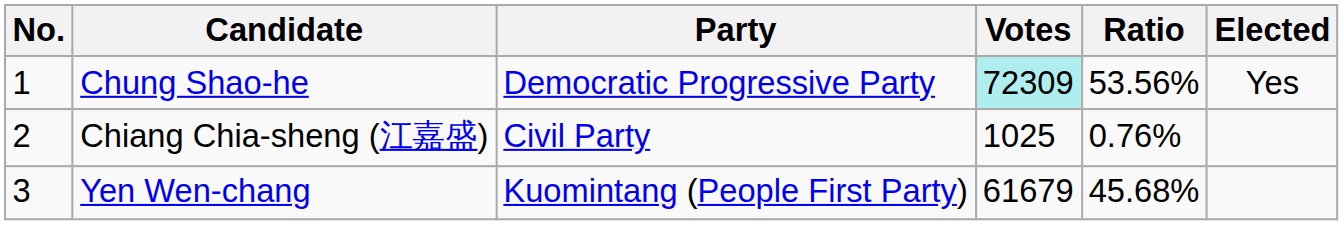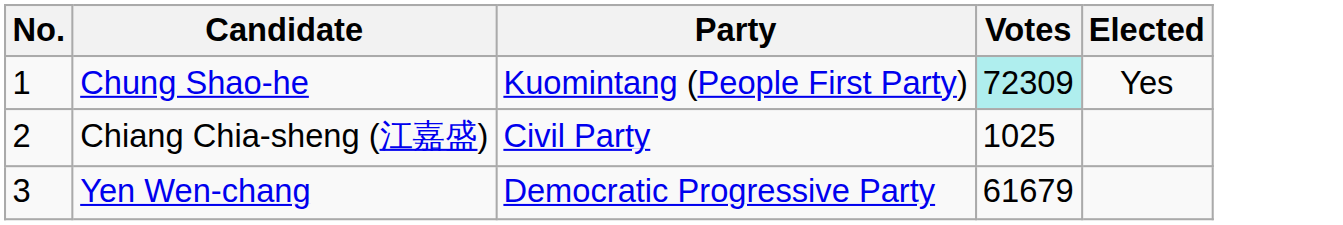- column: Ratio | 53.56% | 0.76% | 45.68%
Chung Shao-he | Party: Democratic Progressive Party -> Kuomintang (People First Party)
Yen Wen-chang | Party: Kuomintang (People First Party) -> Democratic Progressive Party
